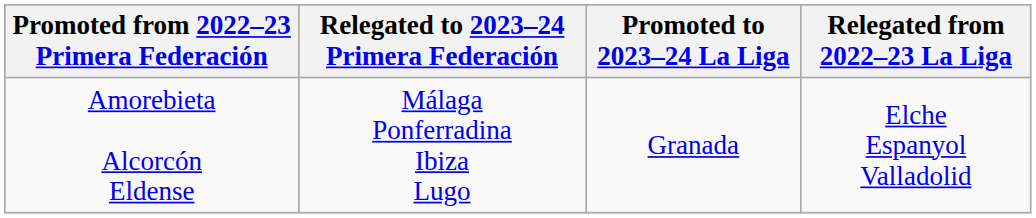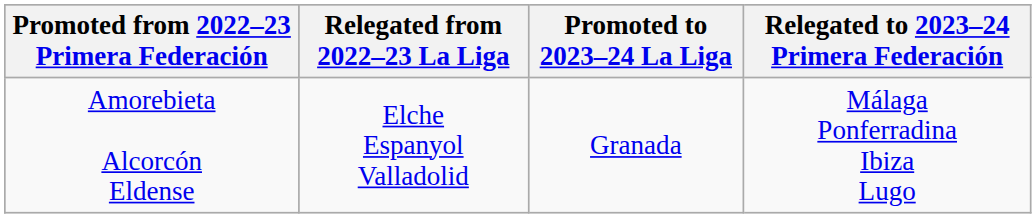columns swapped: Relegated from 2022–23 La Liga <-> Relegated to 2023–24 Primera Federación
